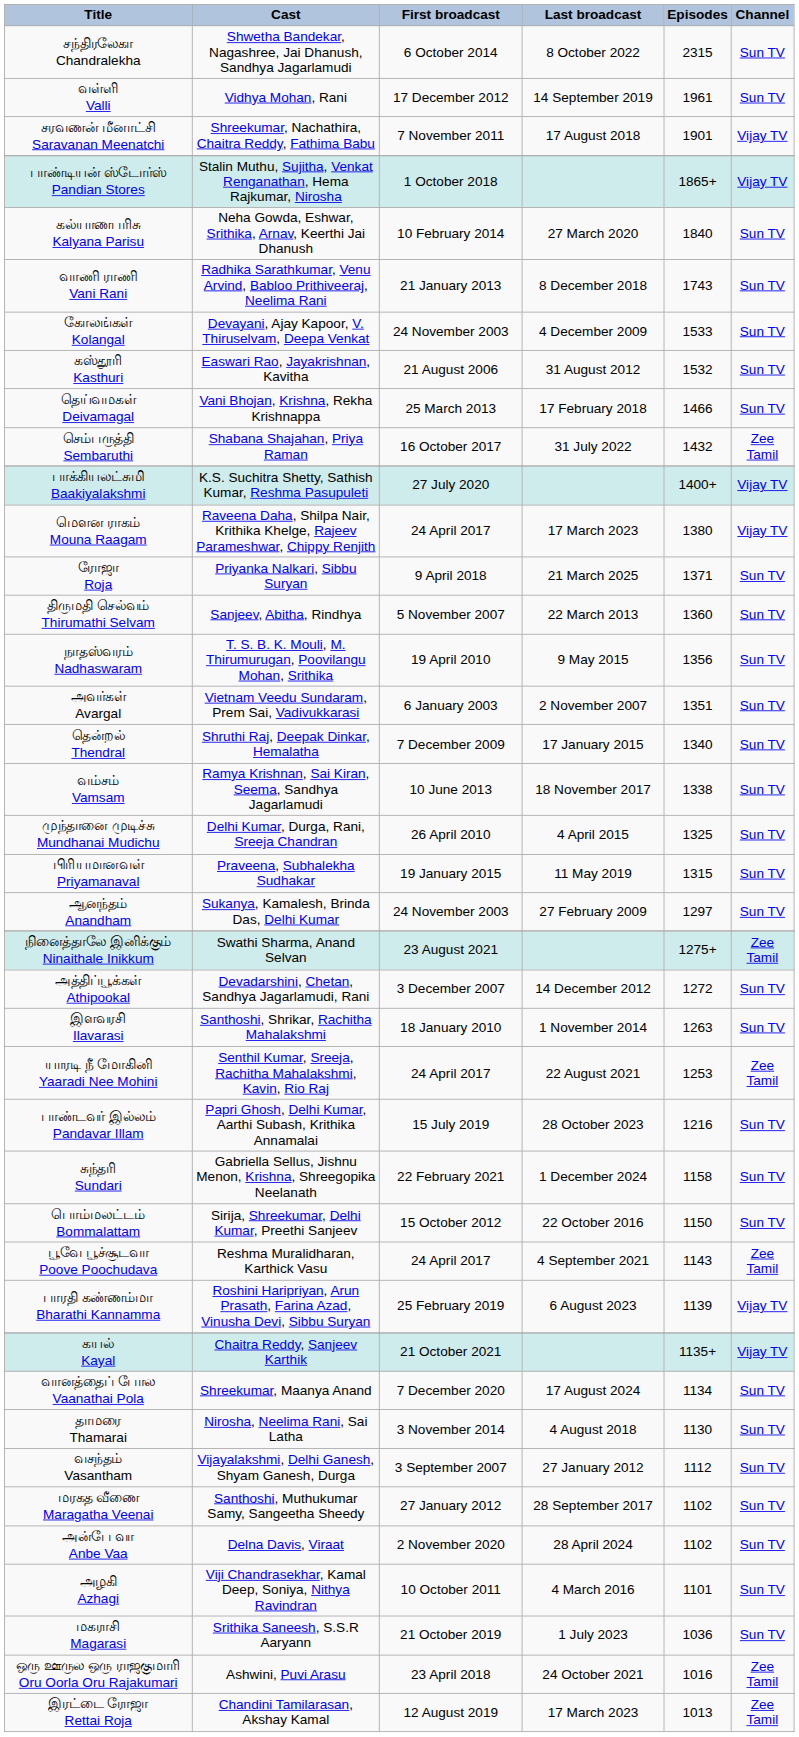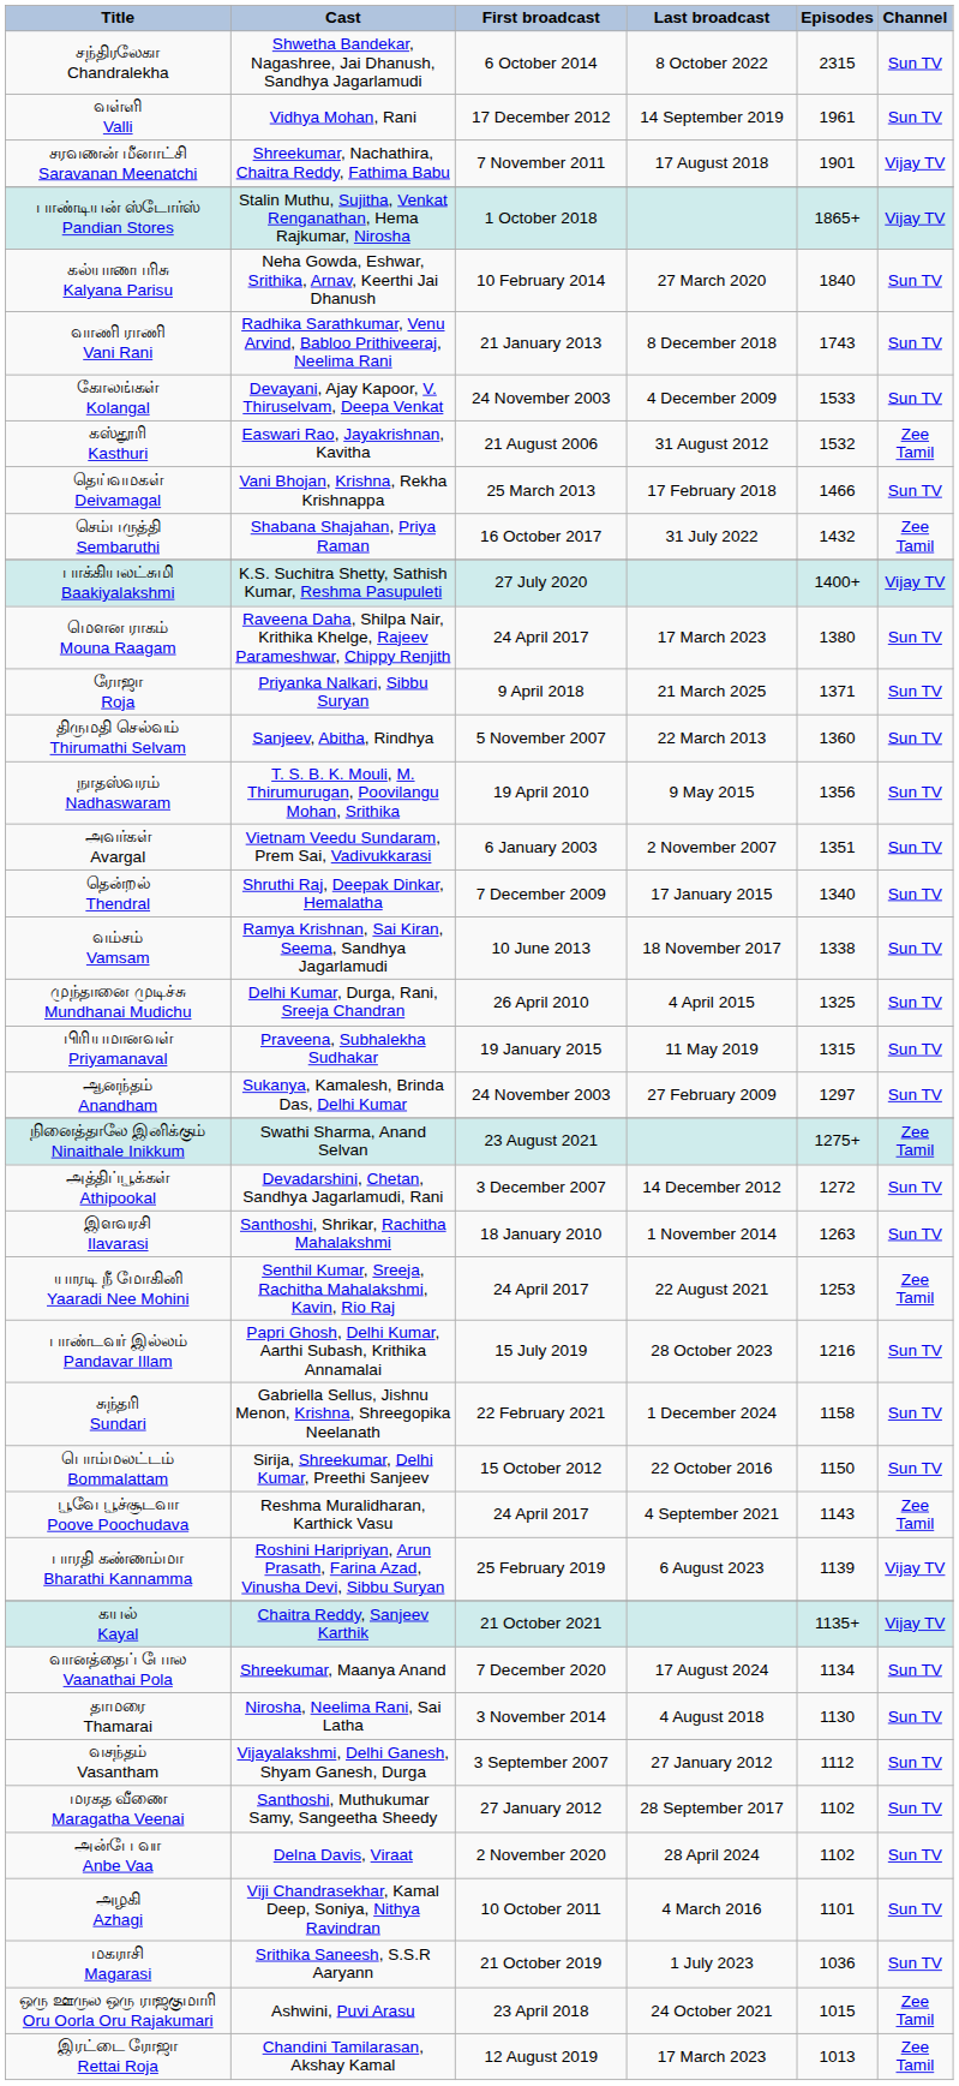கஸ்தூரி Kasthuri | Channel: Sun TV -> Zee Tamil
மெளன ராகம் Mouna Raagam | Channel: Vijay TV -> Sun TV
ஒரு ஊருல ஒரு ராஜகுமாரி Oru Oorla Oru Rajakumari | Episodes: 1016 -> 1015
